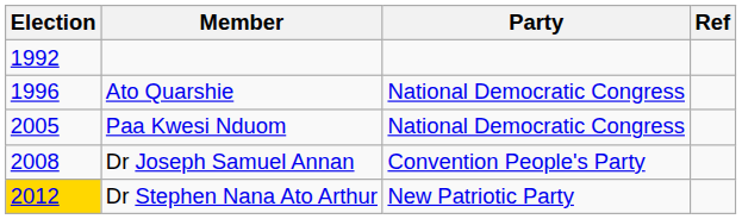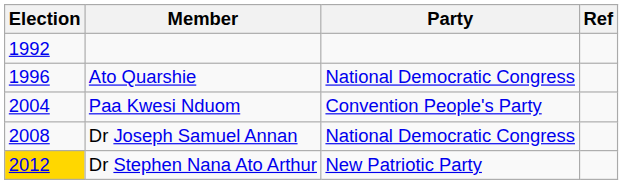Paa Kwesi Nduom | Election: 2005 -> 2004
Paa Kwesi Nduom | Party: National Democratic Congress -> Convention People's Party
Dr Joseph Samuel Annan | Party: Convention People's Party -> National Democratic Congress
